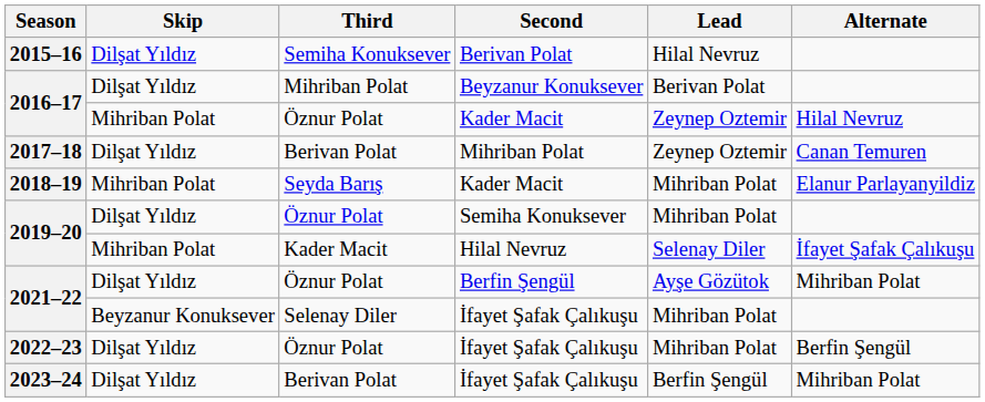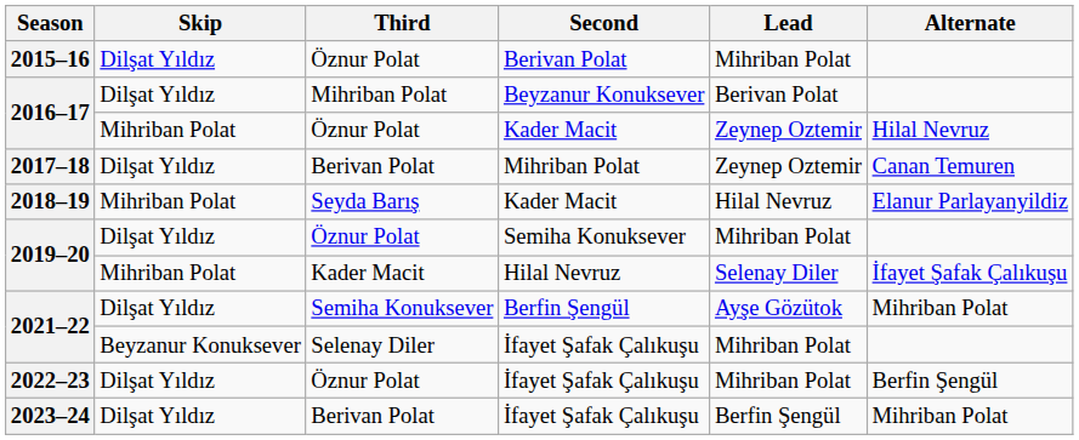2015–16 | Third: Semiha Konuksever -> Öznur Polat
2015–16 | Lead: Hilal Nevruz -> Mihriban Polat
2018–19 | Lead: Mihriban Polat -> Hilal Nevruz
2021–22 / Berfin Şengül | Third: Öznur Polat -> Semiha Konuksever
